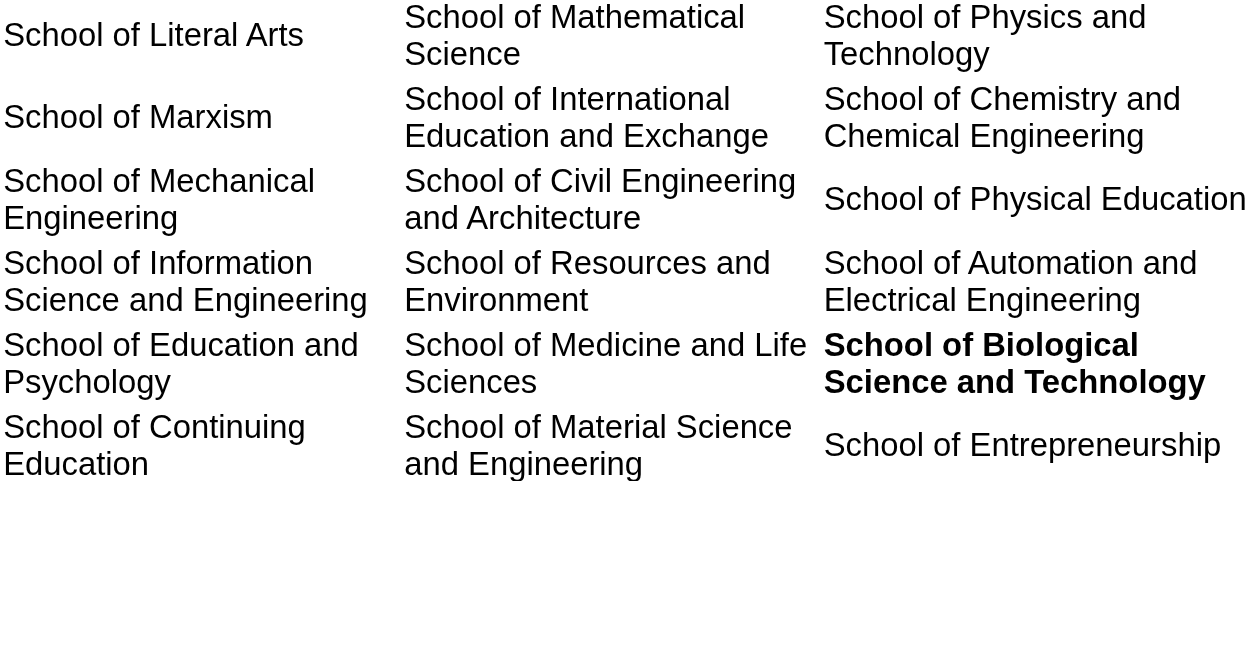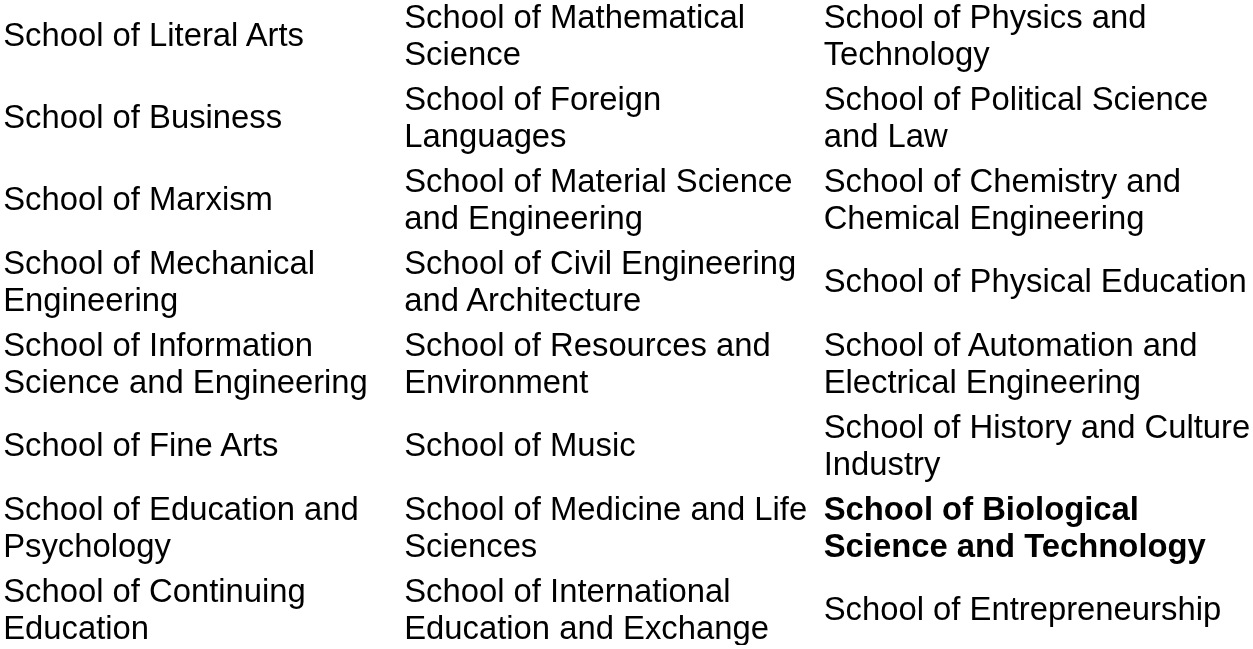+ row: School of Business | School of Foreign Languages | School of Political Science and Law
School of Marxism | column 2: School of International Education and Exchange -> School of Material Science and Engineering
+ row: School of Fine Arts | School of Music | School of History and Culture Industry
School of Continuing Education | column 2: School of Material Science and Engineering -> School of International Education and Exchange
